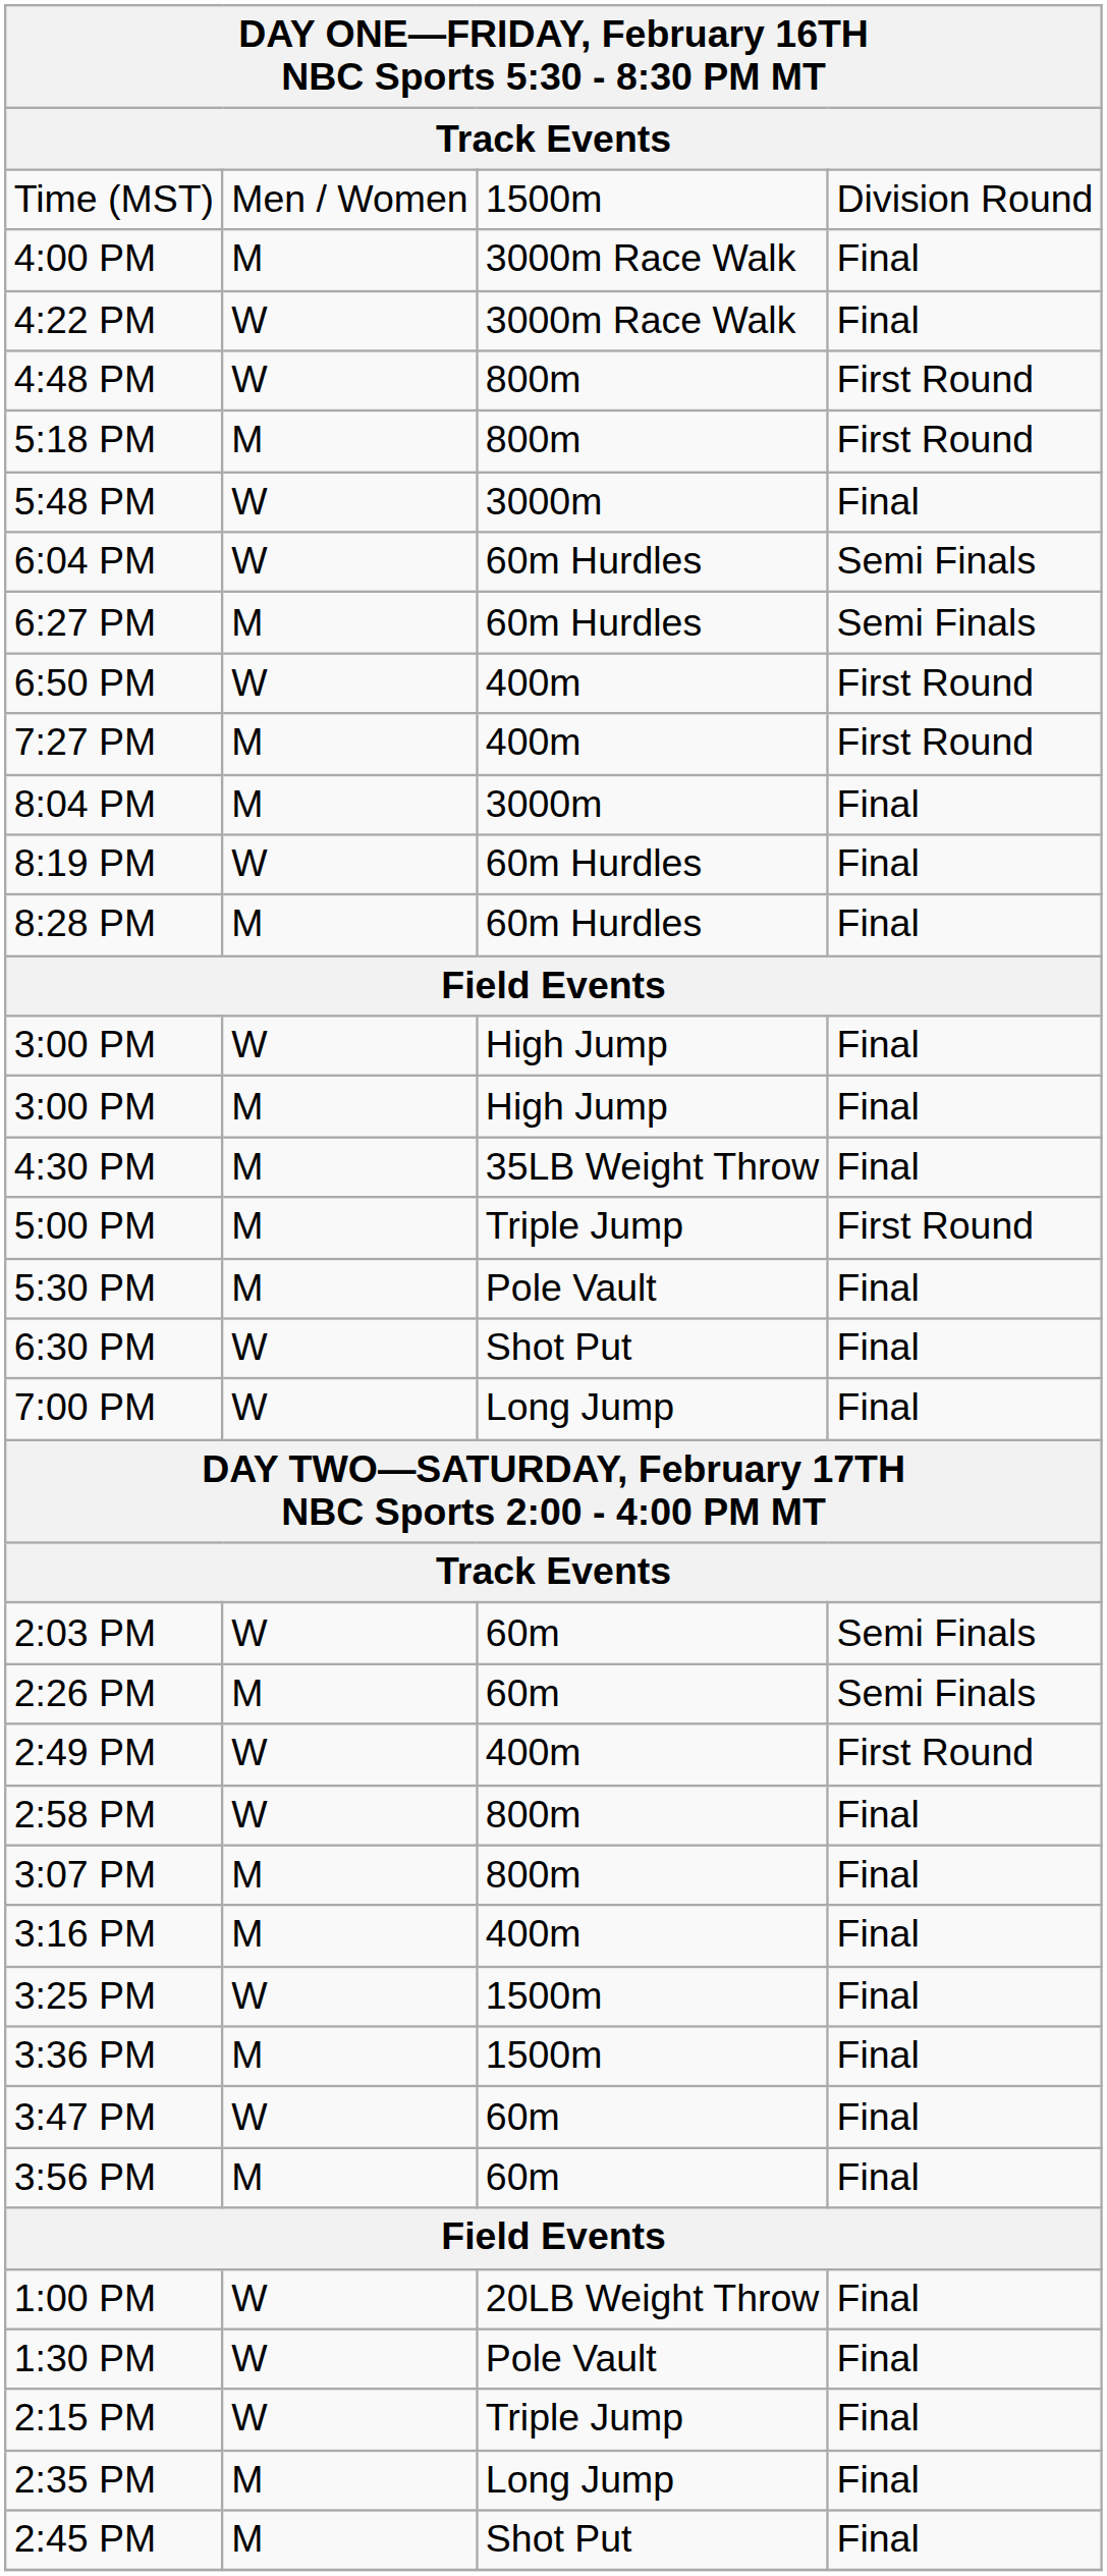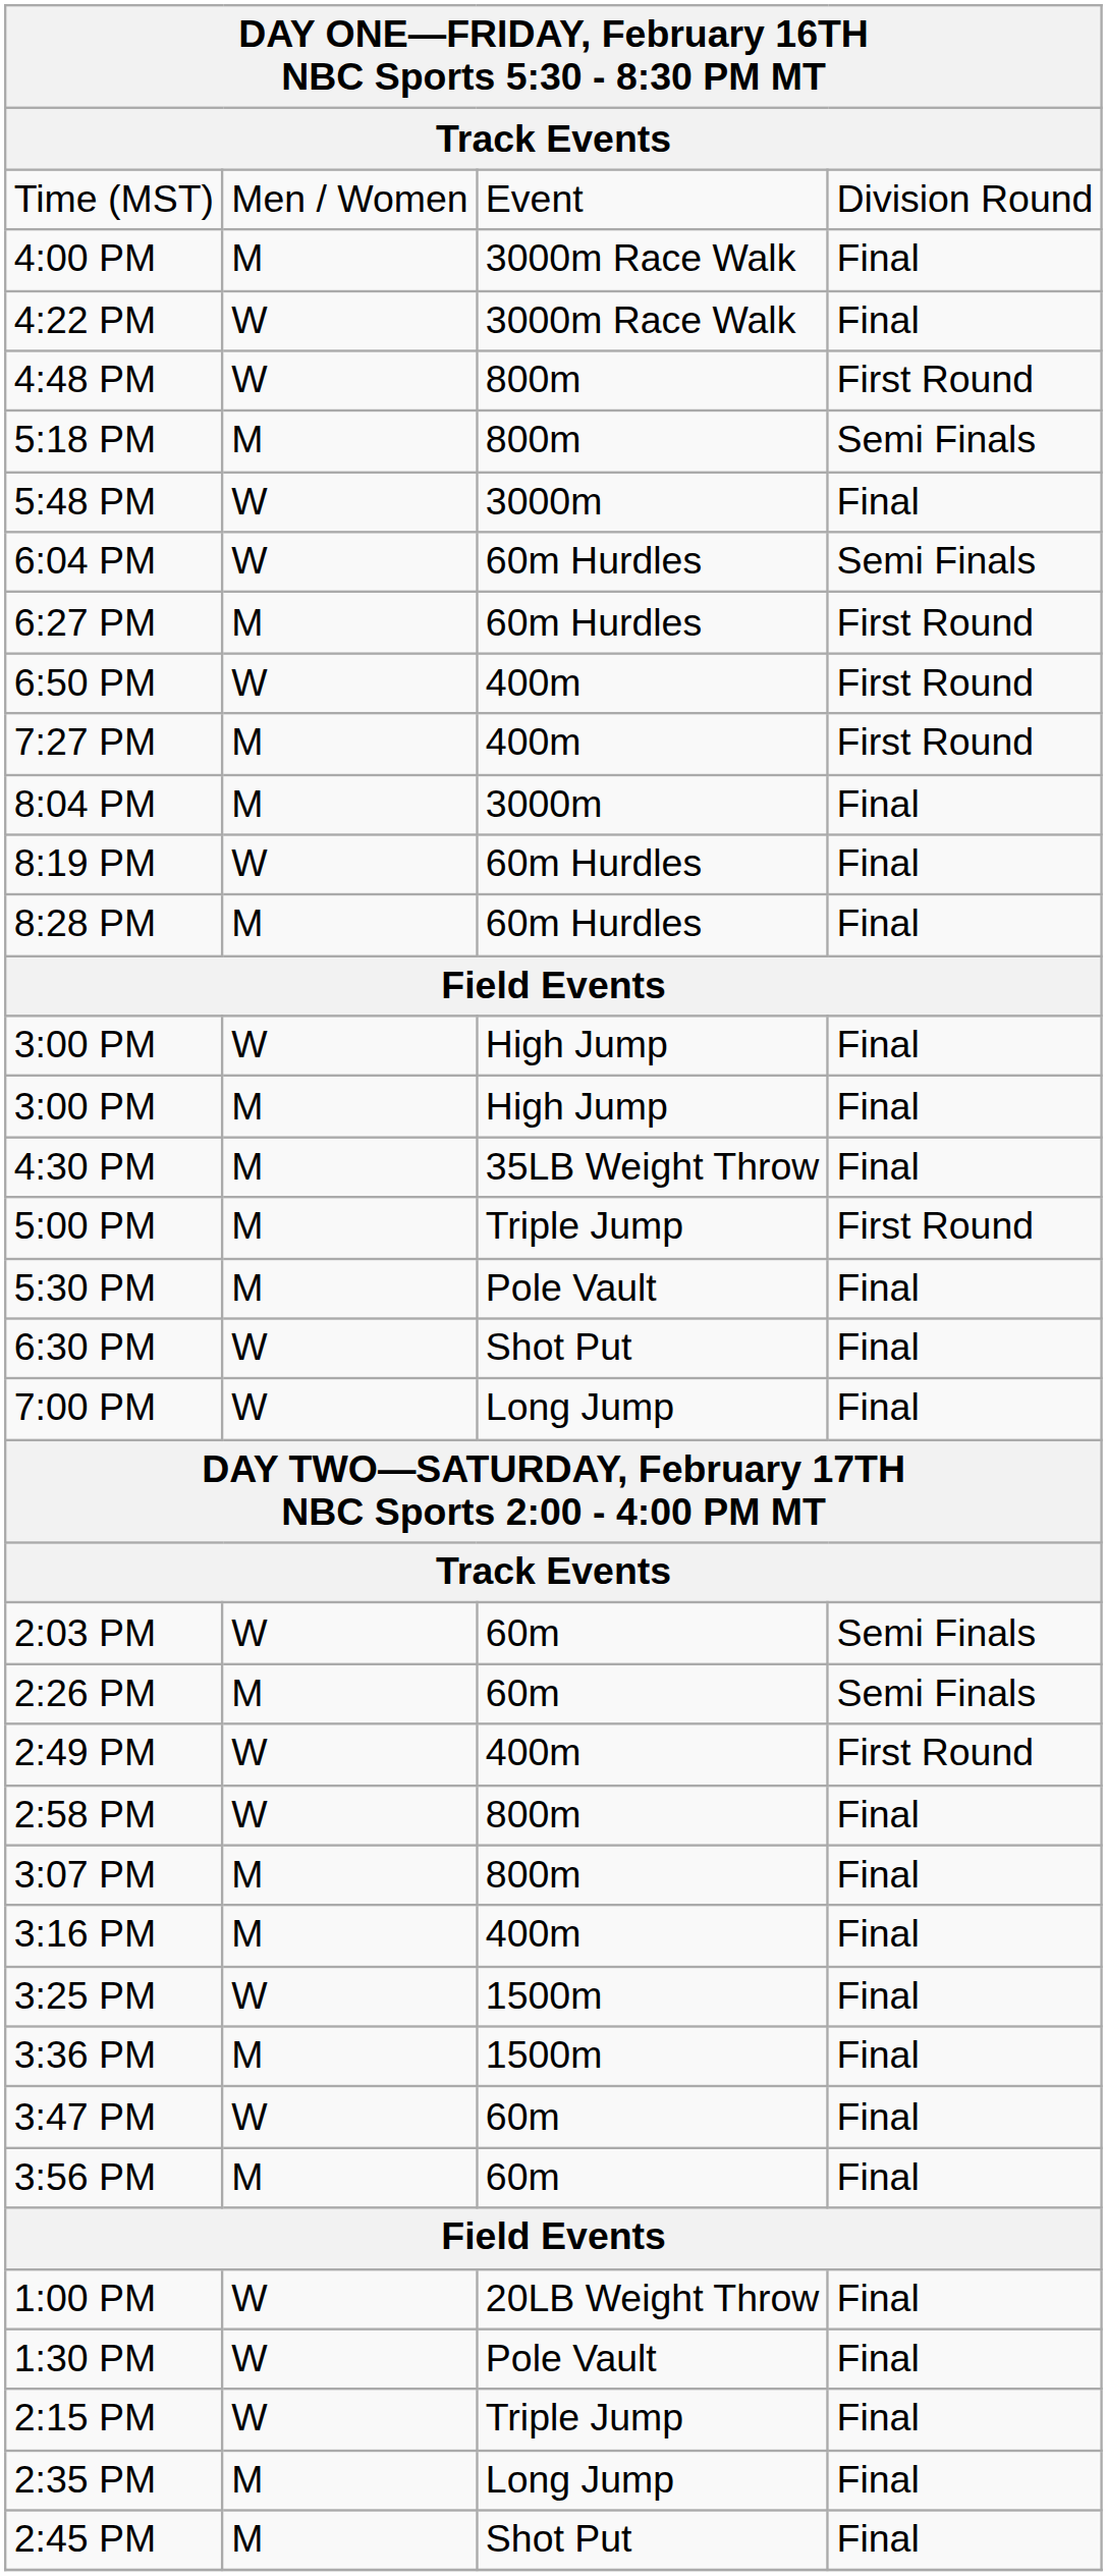Time (MST) | column 3: 1500m -> Event
5:18 PM | column 4: First Round -> Semi Finals
6:27 PM | column 4: Semi Finals -> First Round
